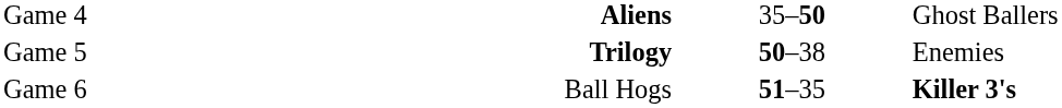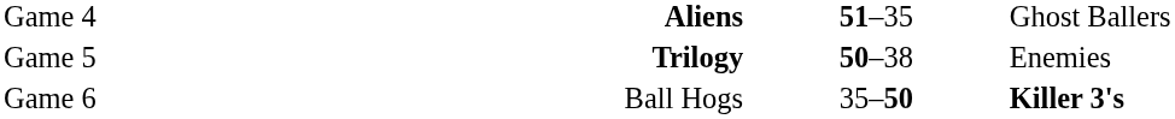Game 4 | column 3: 35–50 -> 51–35
Game 6 | column 3: 51–35 -> 35–50
